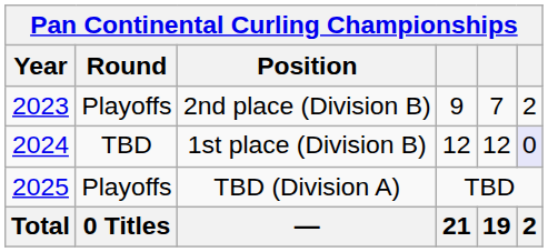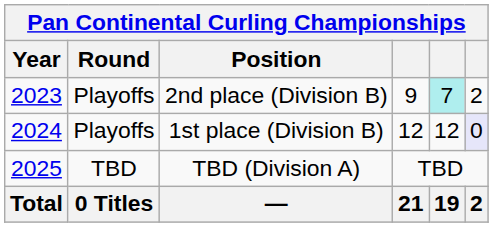2nd place (Division B) | column 5: no background -> paleturquoise background
1st place (Division B) | Round: TBD -> Playoffs
TBD (Division A) | Round: Playoffs -> TBD
